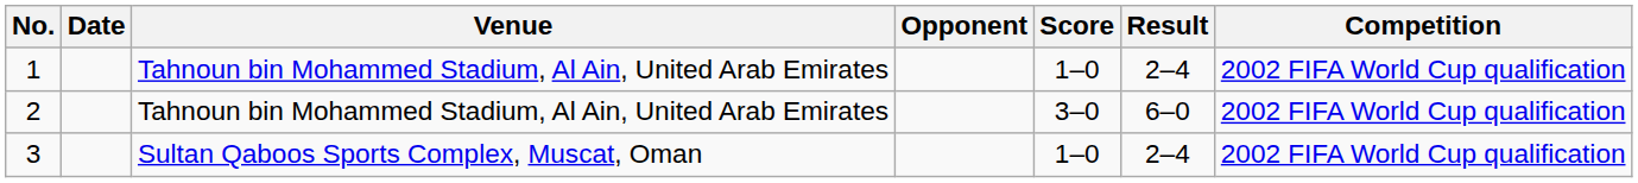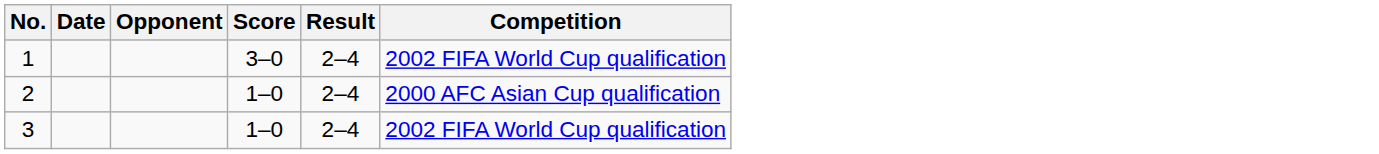- column: Venue | Tahnoun bin Mohammed Stadium, Al Ain, United Arab Emirates | Tahnoun bin Mohammed Stadium, Al Ain, United Arab Emirates | Sultan Qaboos Sports Complex, Muscat, Oman
1 | Score: 1–0 -> 3–0
2 | Score: 3–0 -> 1–0
2 | Result: 6–0 -> 2–4
2 | Competition: 2002 FIFA World Cup qualification -> 2000 AFC Asian Cup qualification
